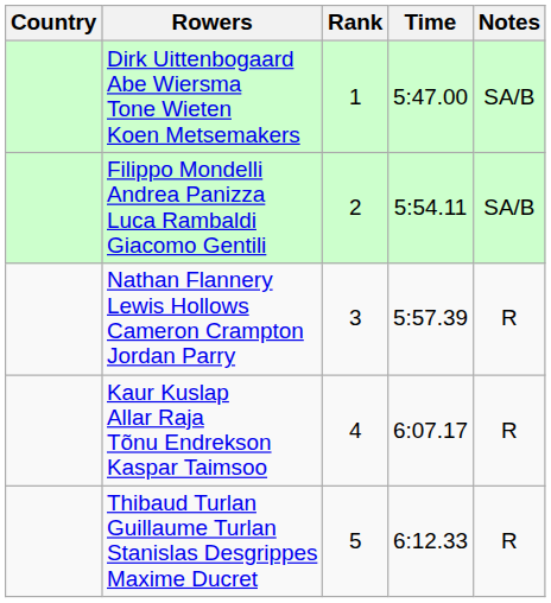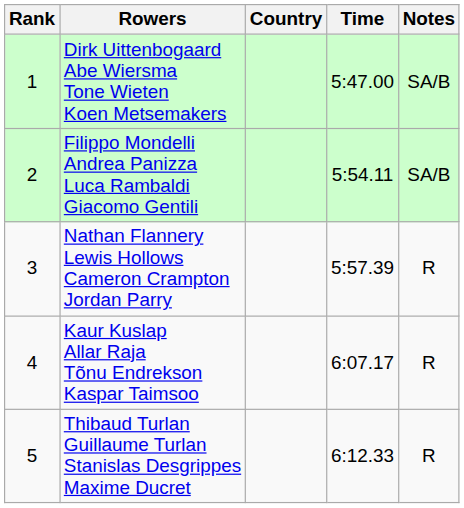columns swapped: Rank <-> Country
